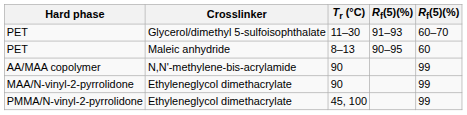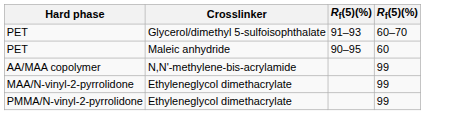- column: Tr (°C) | 11–30 | 8–13 | 90 | 90 | 45, 100
